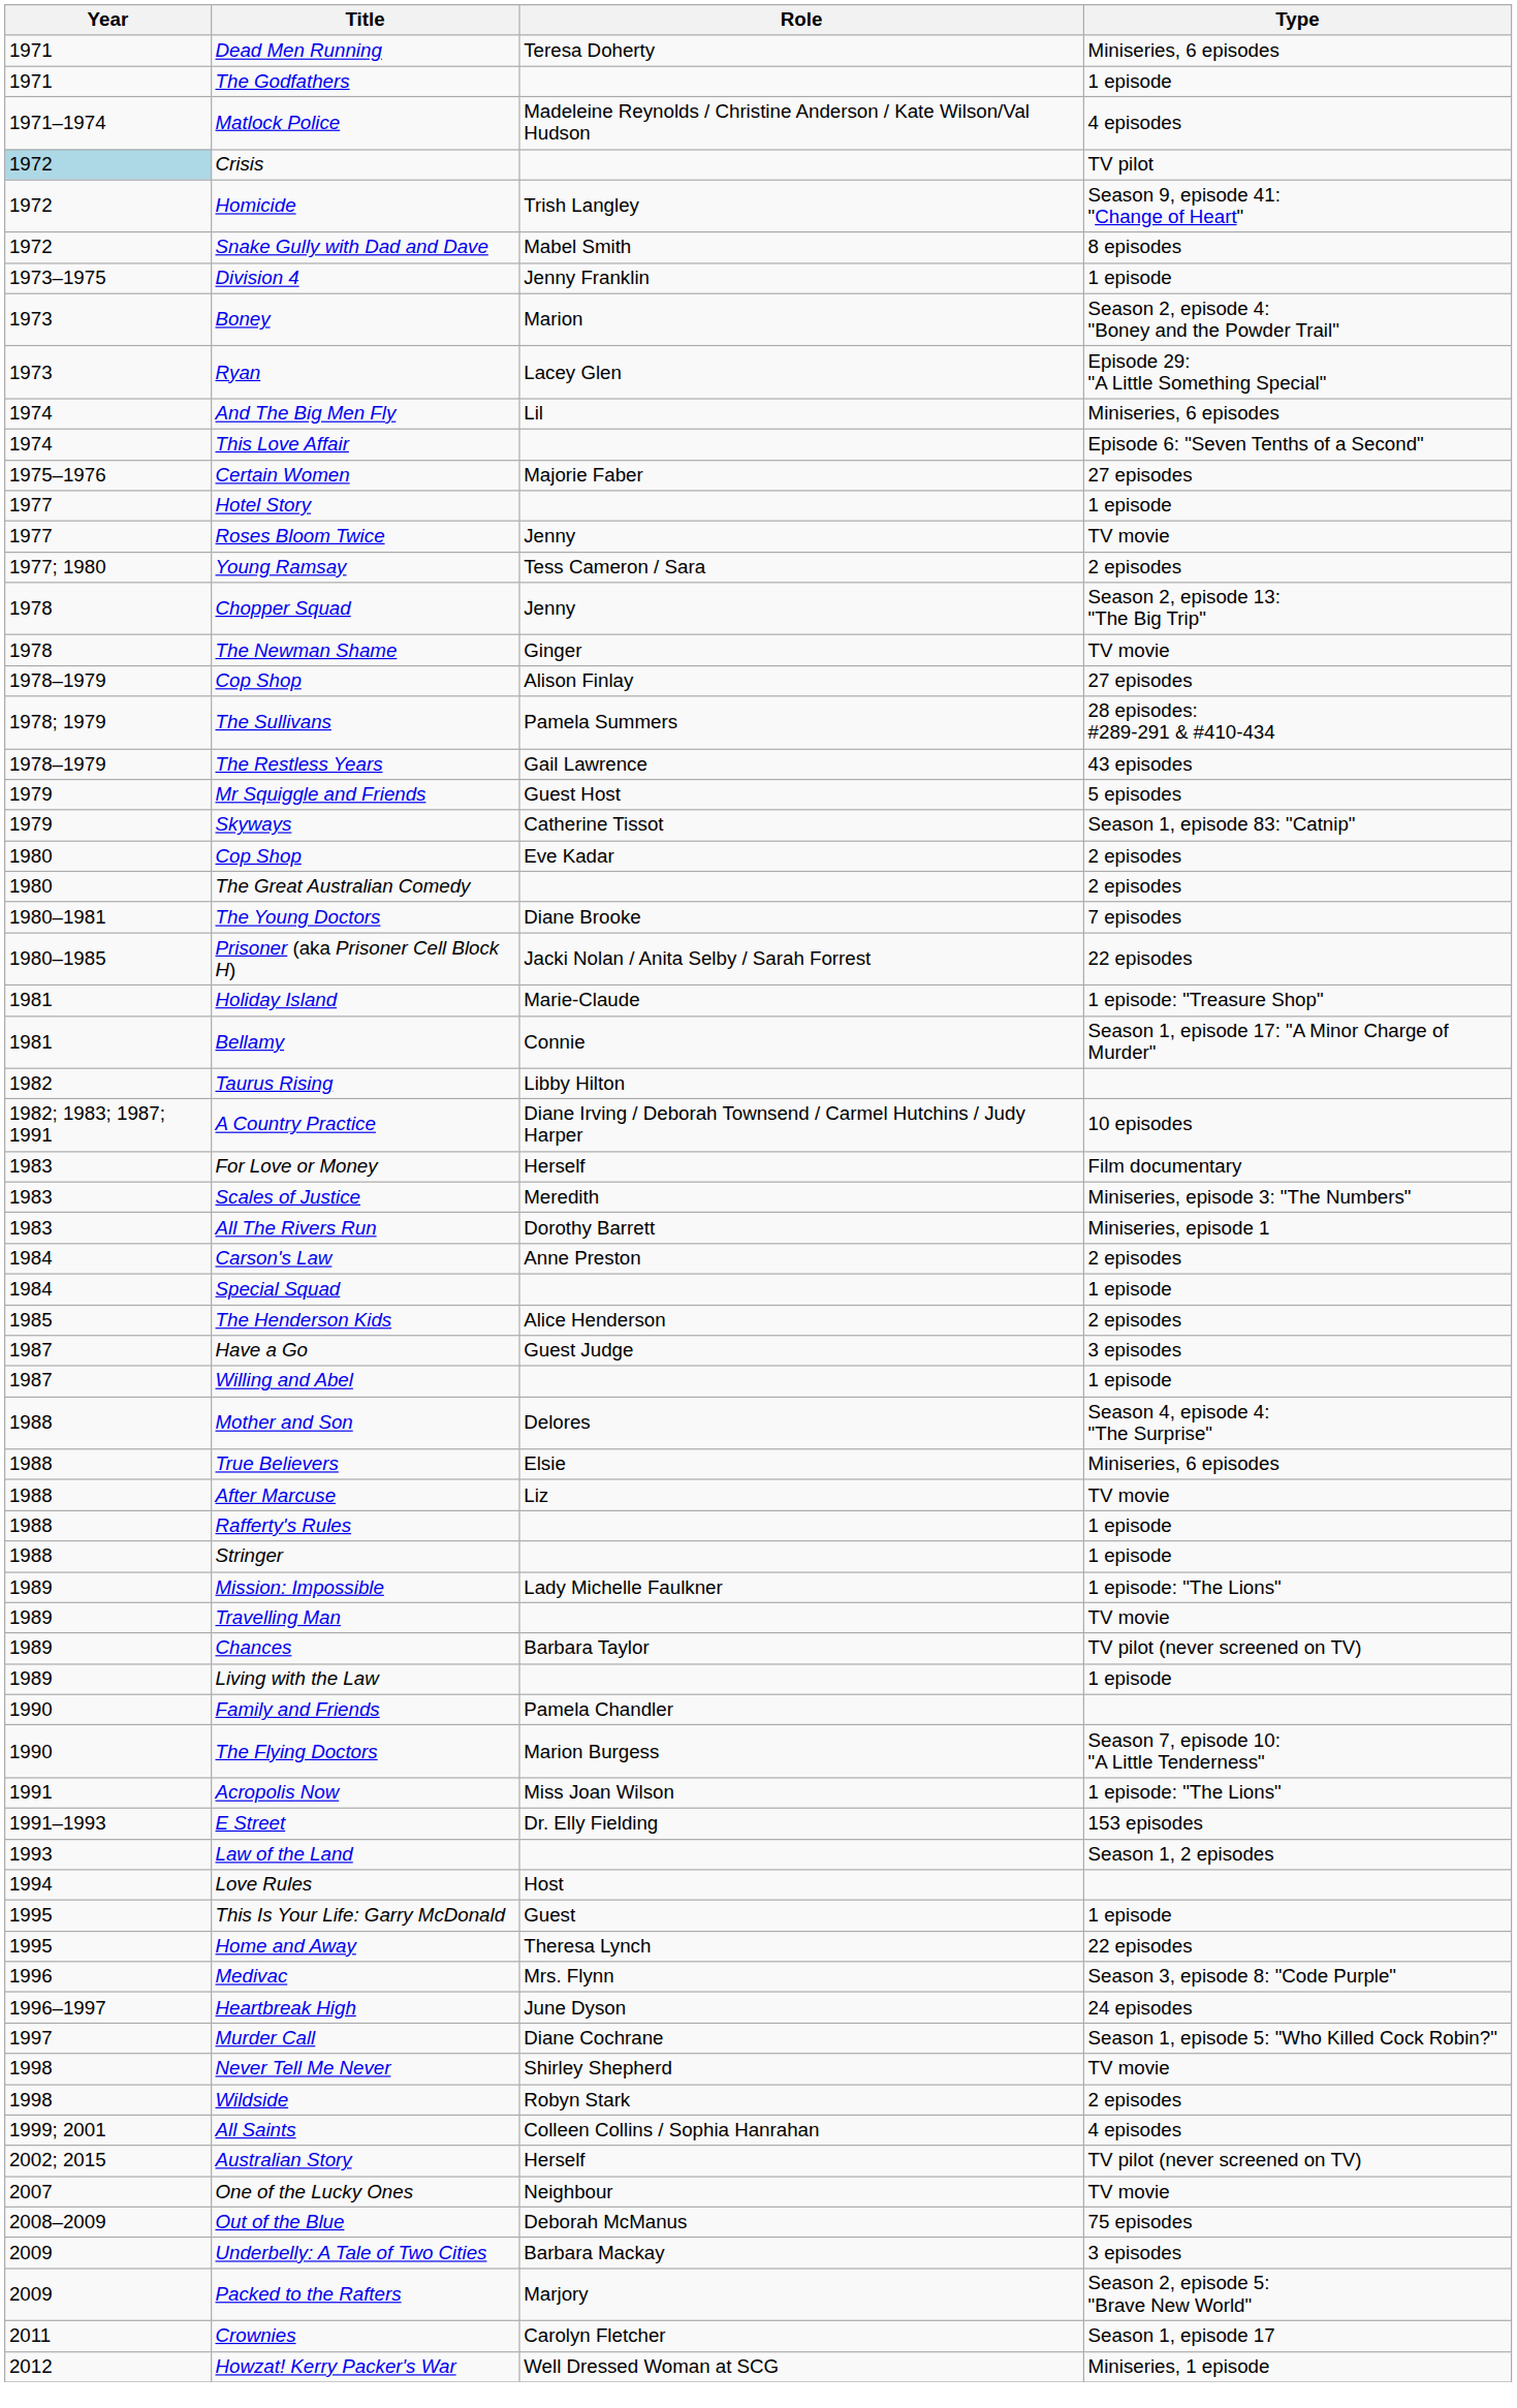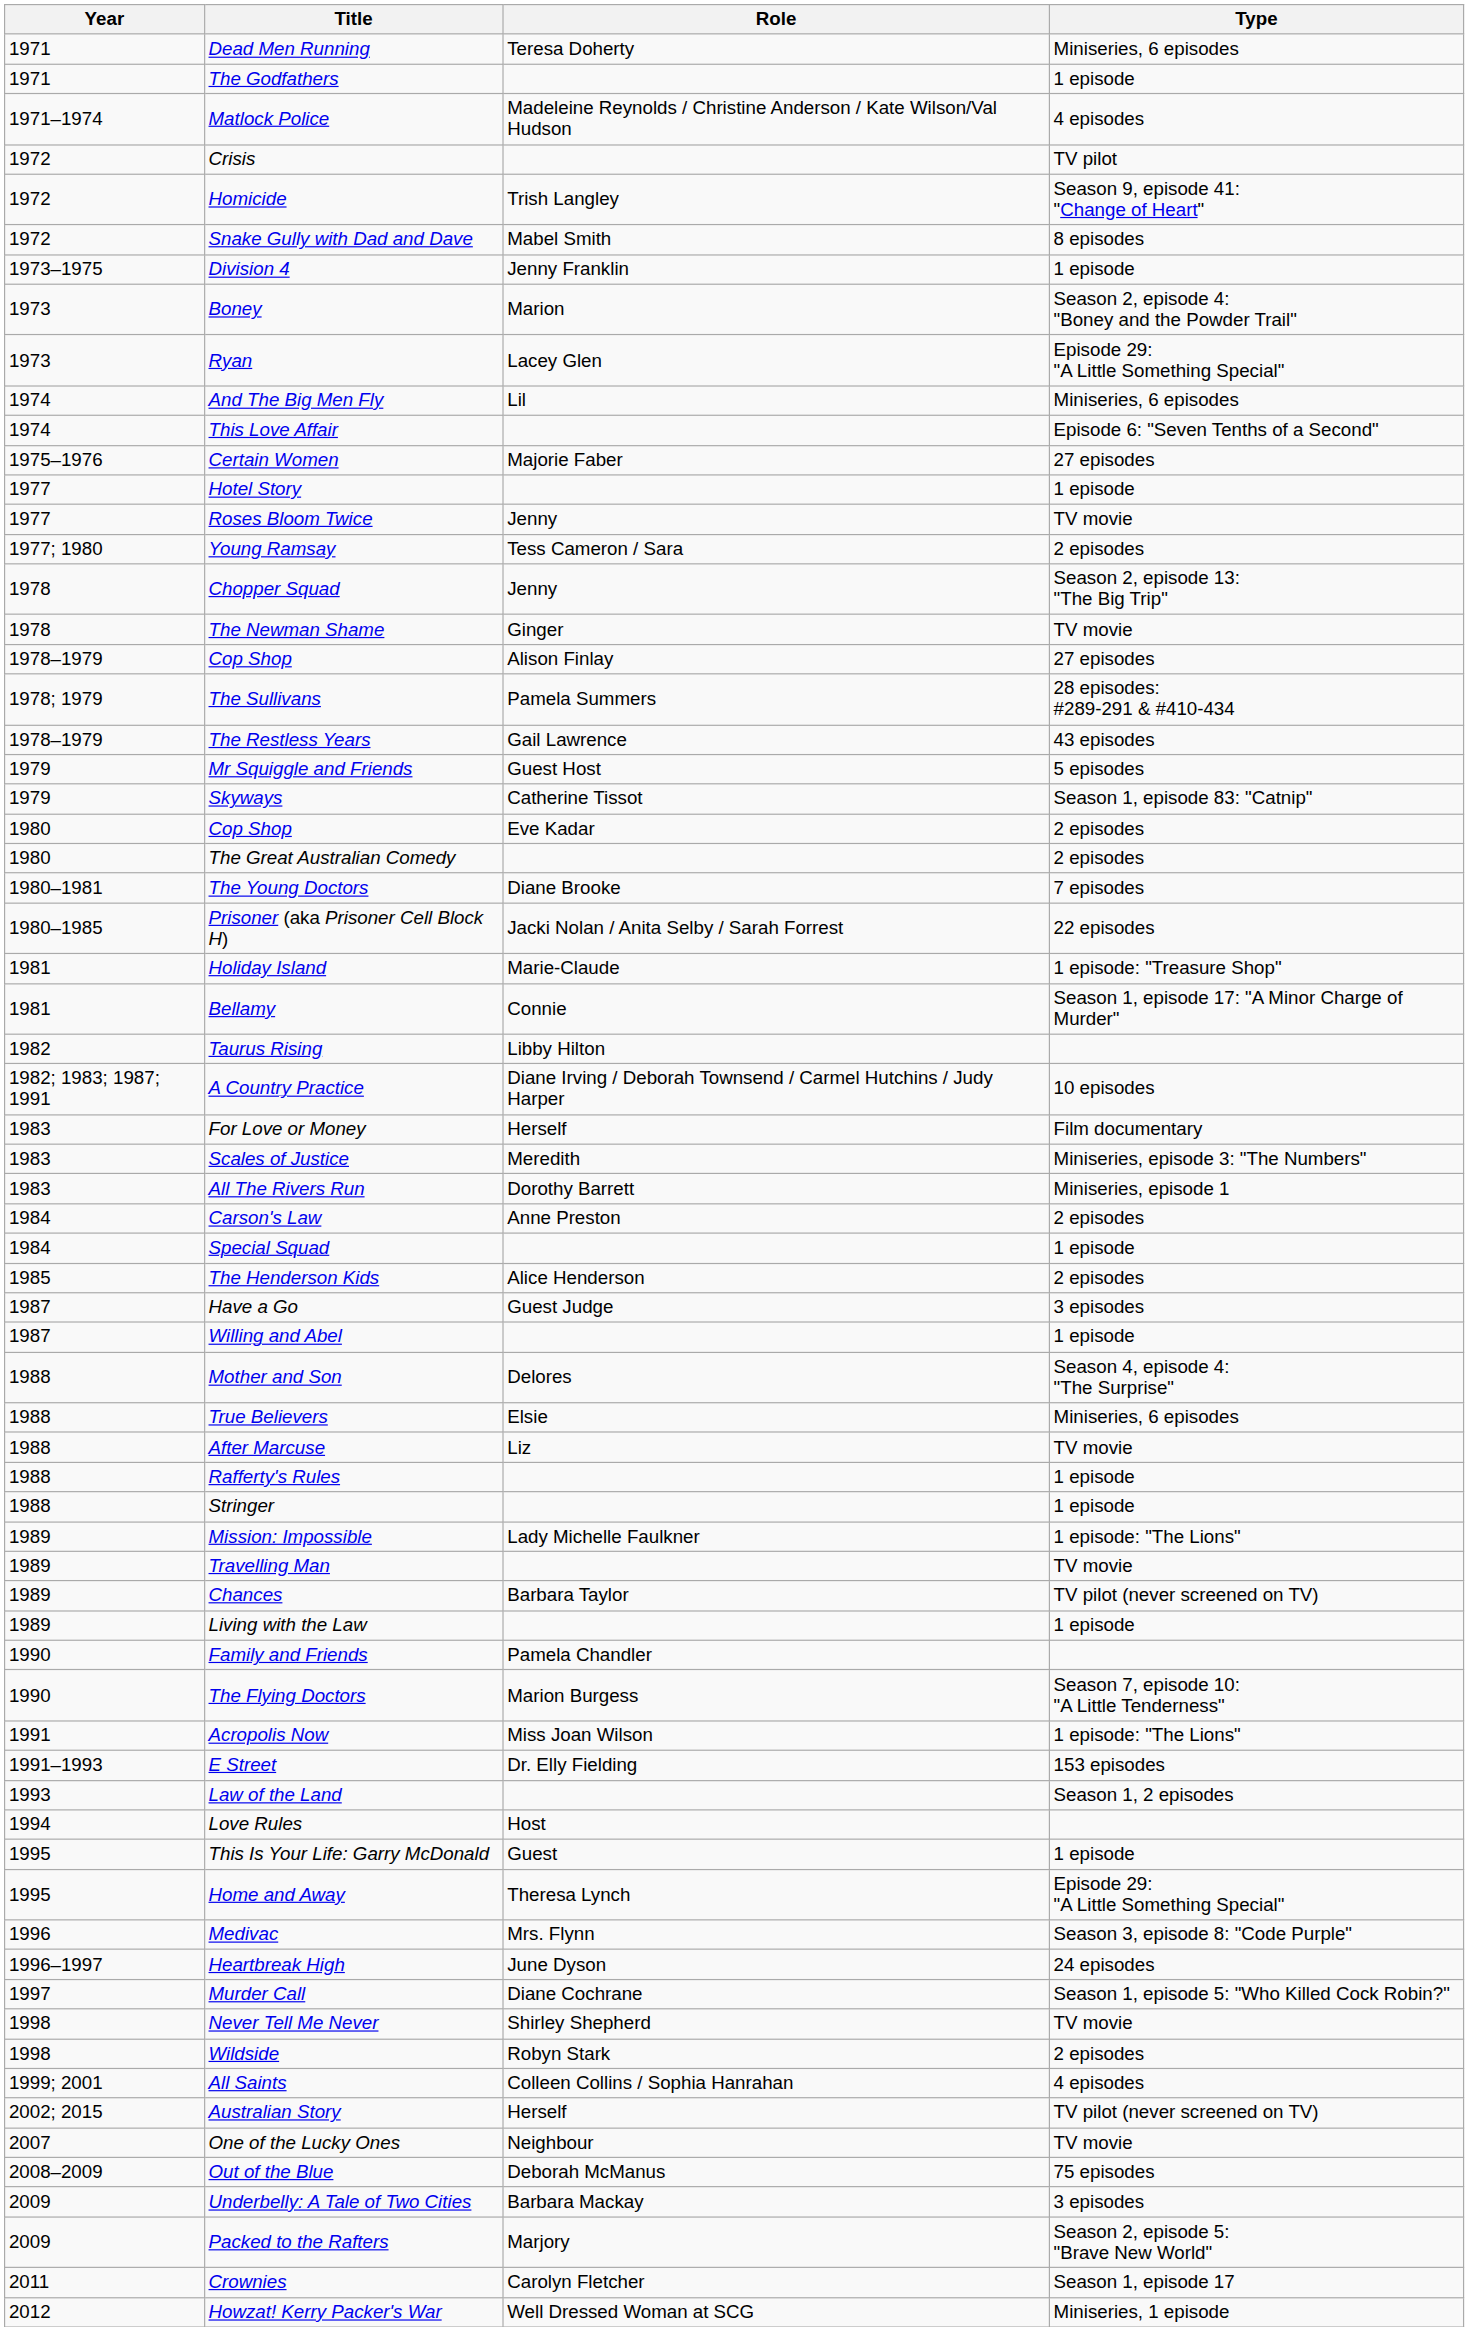Crisis | Year: lightblue background -> no background
Home and Away | Type: 22 episodes -> Episode 29: "A Little Something Special"
